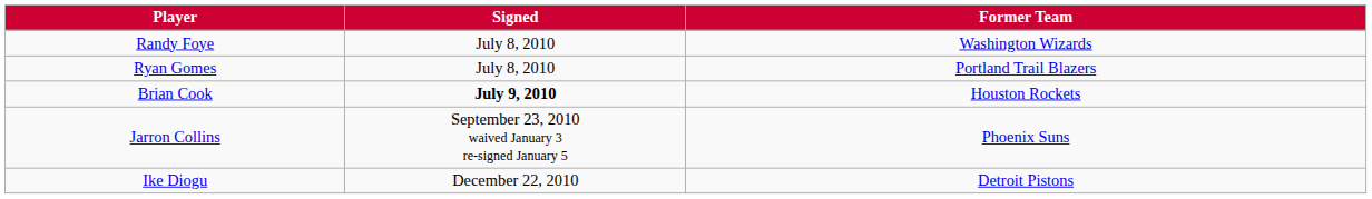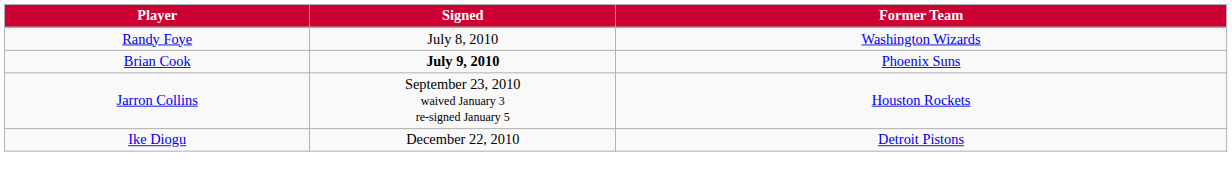- row: Ryan Gomes | July 8, 2010 | Portland Trail Blazers
Brian Cook | Former Team: Houston Rockets -> Phoenix Suns
Jarron Collins | Former Team: Phoenix Suns -> Houston Rockets
